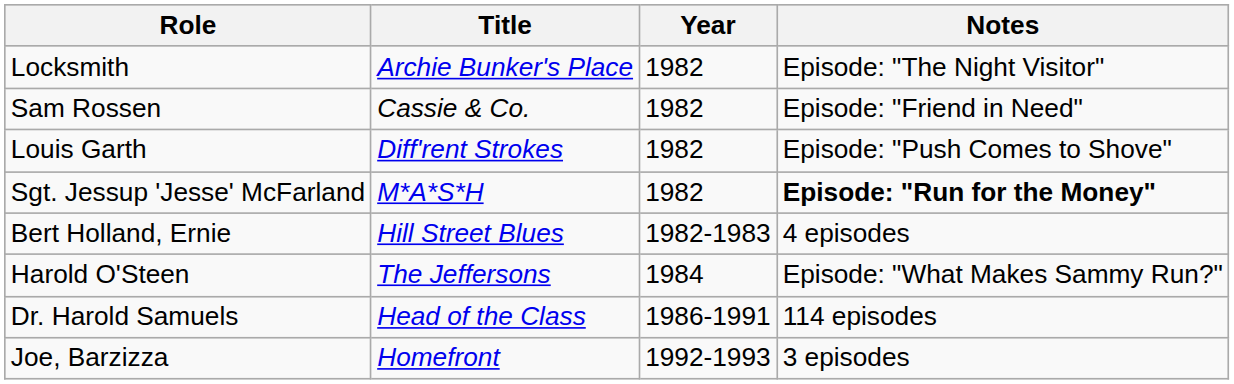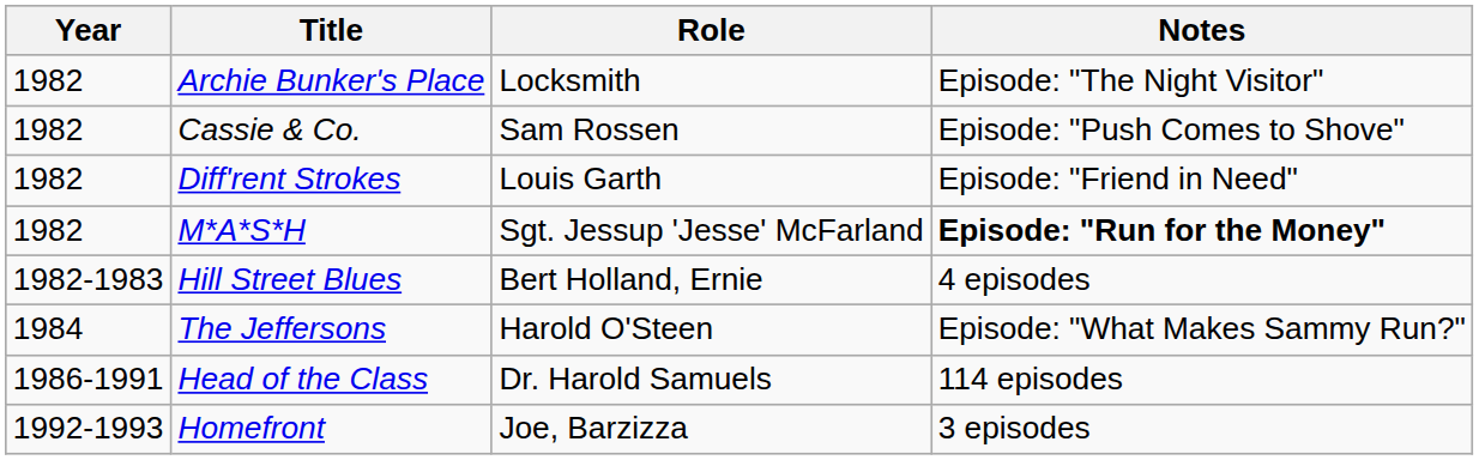columns swapped: Year <-> Role
Cassie & Co. | Notes: Episode: "Friend in Need" -> Episode: "Push Comes to Shove"
Diff'rent Strokes | Notes: Episode: "Push Comes to Shove" -> Episode: "Friend in Need"
